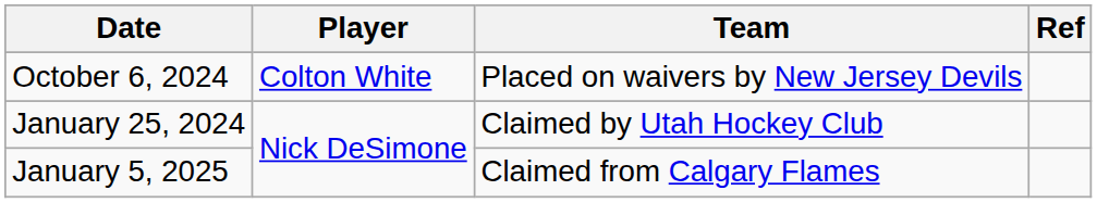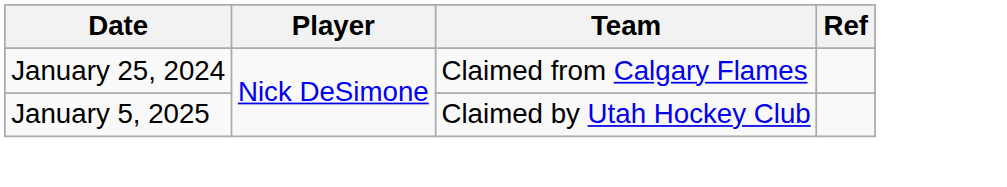- row: October 6, 2024 | Colton White | Placed on waivers by New Jersey Devils
January 25, 2024 | Team: Claimed by Utah Hockey Club -> Claimed from Calgary Flames
January 5, 2025 | Team: Claimed from Calgary Flames -> Claimed by Utah Hockey Club
